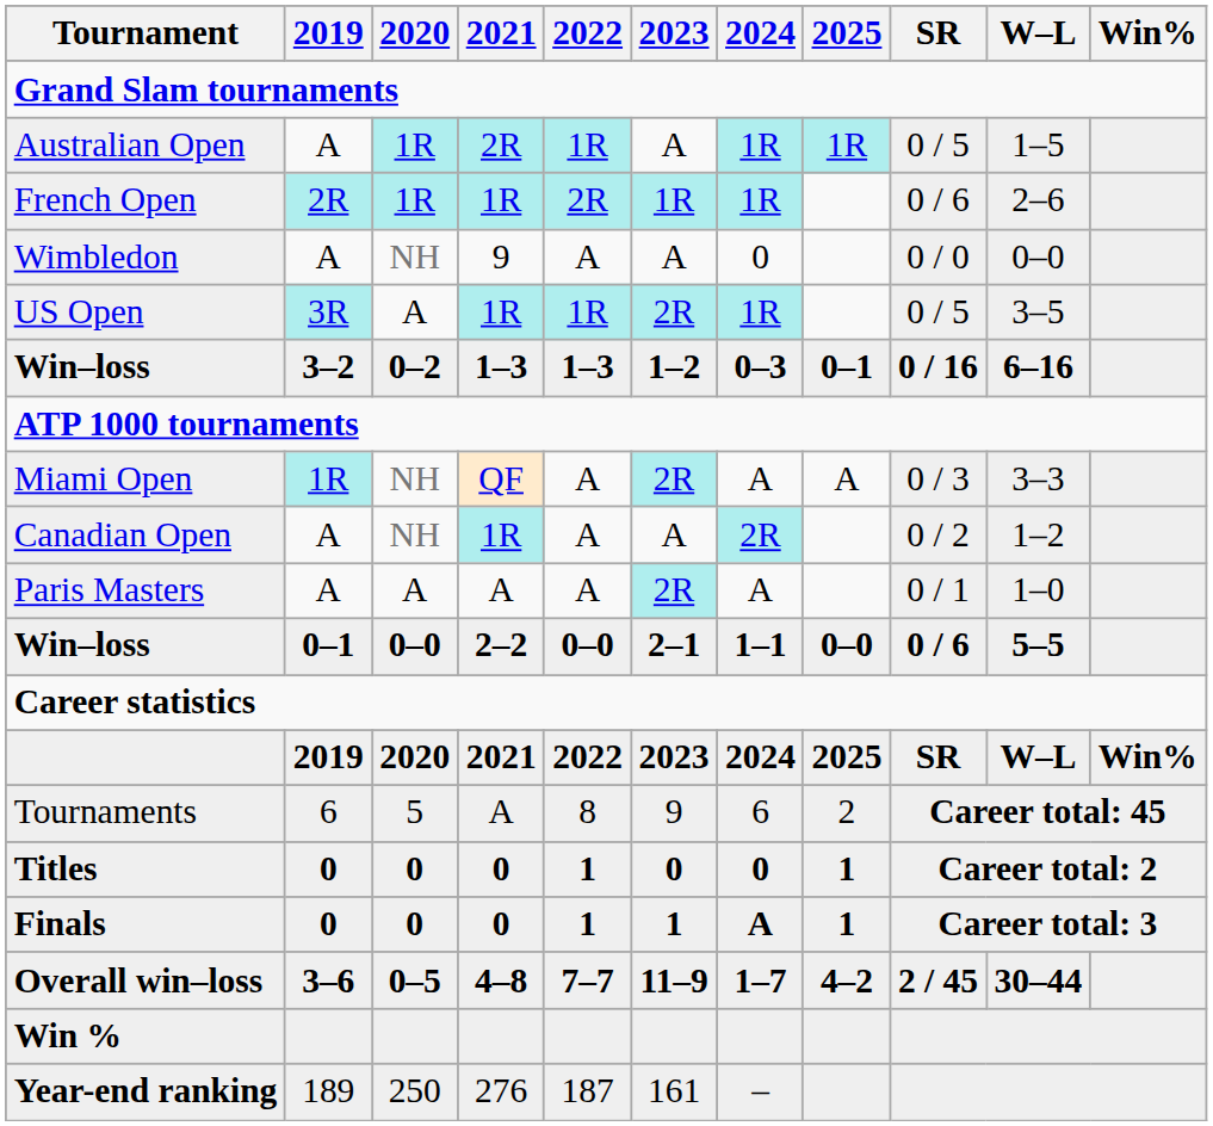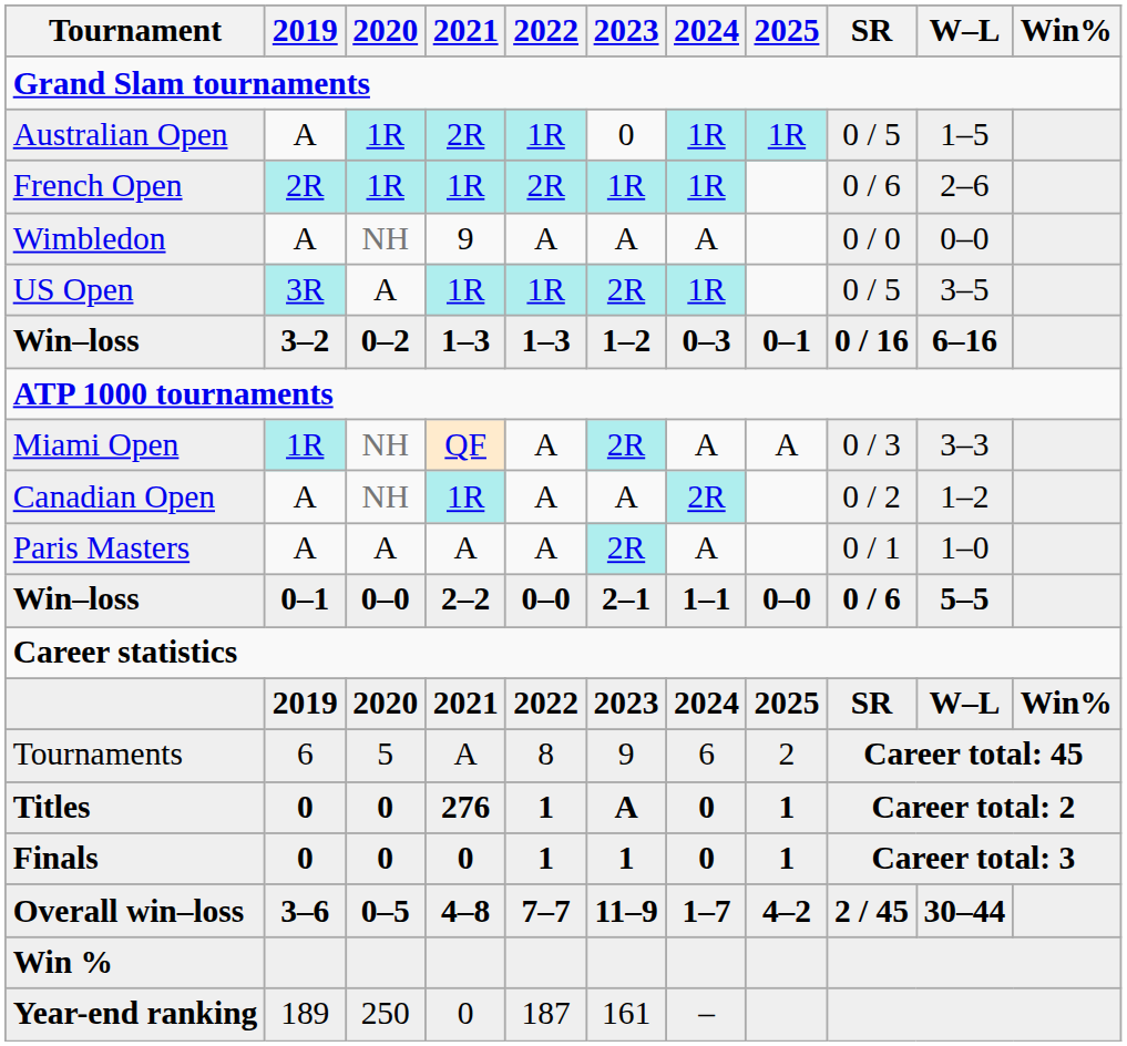Australian Open | 2023: A -> 0
Wimbledon | 2024: 0 -> A
Titles | 2021: 0 -> 276
Titles | 2023: 0 -> A
Finals | 2024: A -> 0
Year-end ranking | 2021: 276 -> 0
